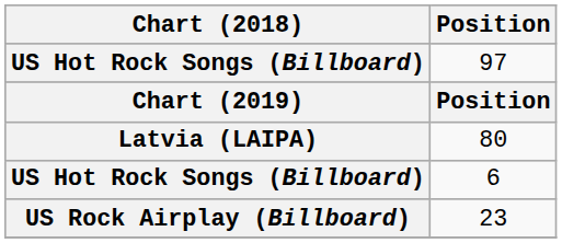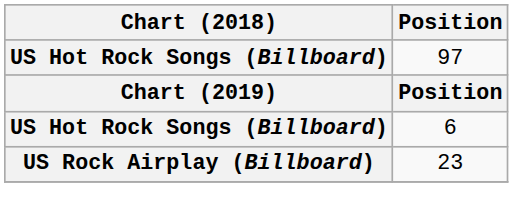- row: Latvia (LAIPA) | 80
